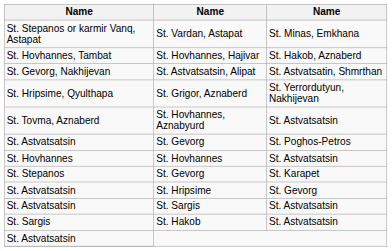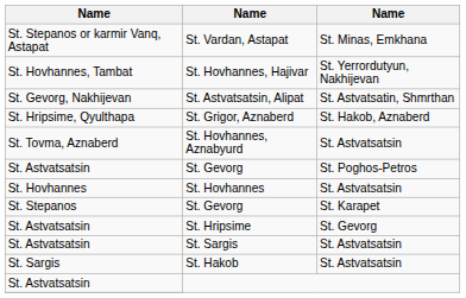St. Hovhannes, Hajivar | column 3: St. Hakob, Aznaberd -> St. Yerrordutyun, Nakhijevan
St. Grigor, Aznaberd | column 3: St. Yerrordutyun, Nakhijevan -> St. Hakob, Aznaberd
